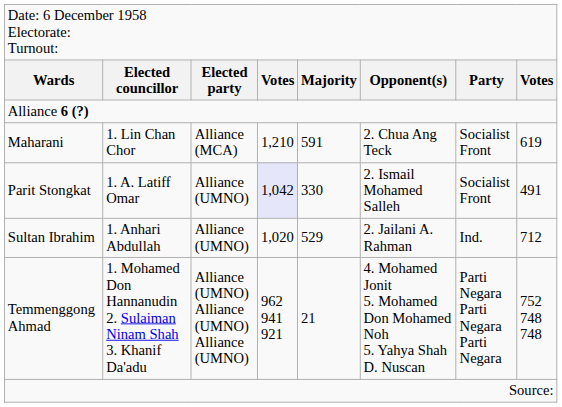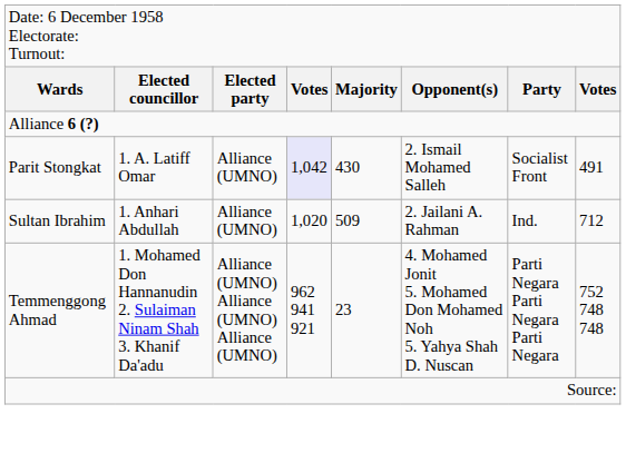- row: Maharani | 1. Lin Chan Chor | Alliance (MCA) | 1,210 | 591 | 2. Chua Ang Teck | Socialist Front | 619
Parit Stongkat | column 5: 330 -> 430
Sultan Ibrahim | column 5: 529 -> 509
Temmenggong Ahmad | column 5: 21 -> 23
